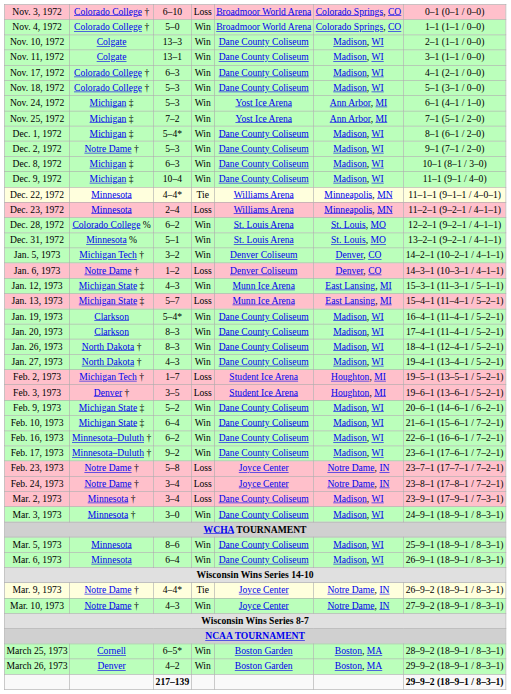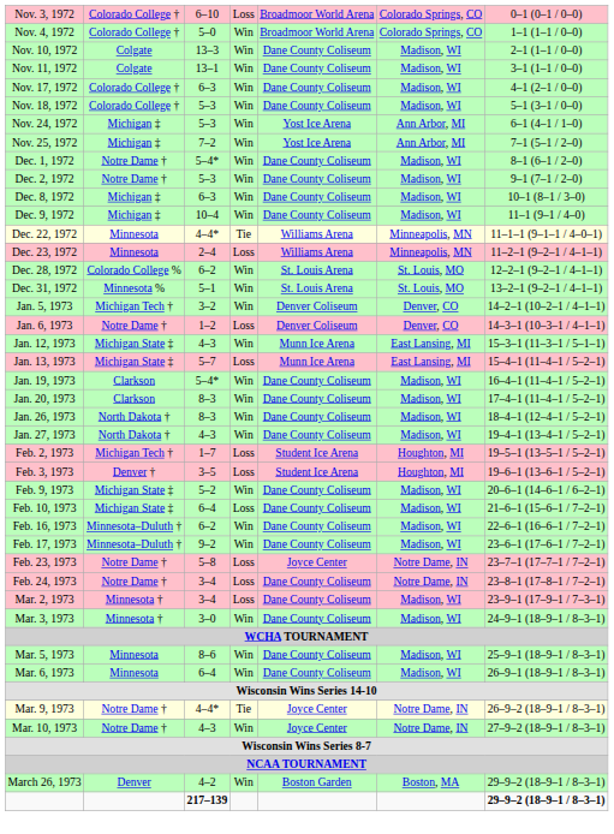Dec. 1, 1972 | column 2: Michigan ‡ -> Notre Dame †
Feb. 10, 1973 | column 4: Win -> Loss
Feb. 24, 1973 | column 5: Joyce Center -> Dane County Coliseum
- row: March 25, 1973 | Cornell | 6–5* | Win | Boston Garden | Boston, MA | 28–9–2 (18–9–1 / 8–3–1)
